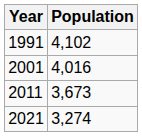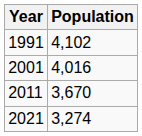2011 | Population: 3,673 -> 3,670
